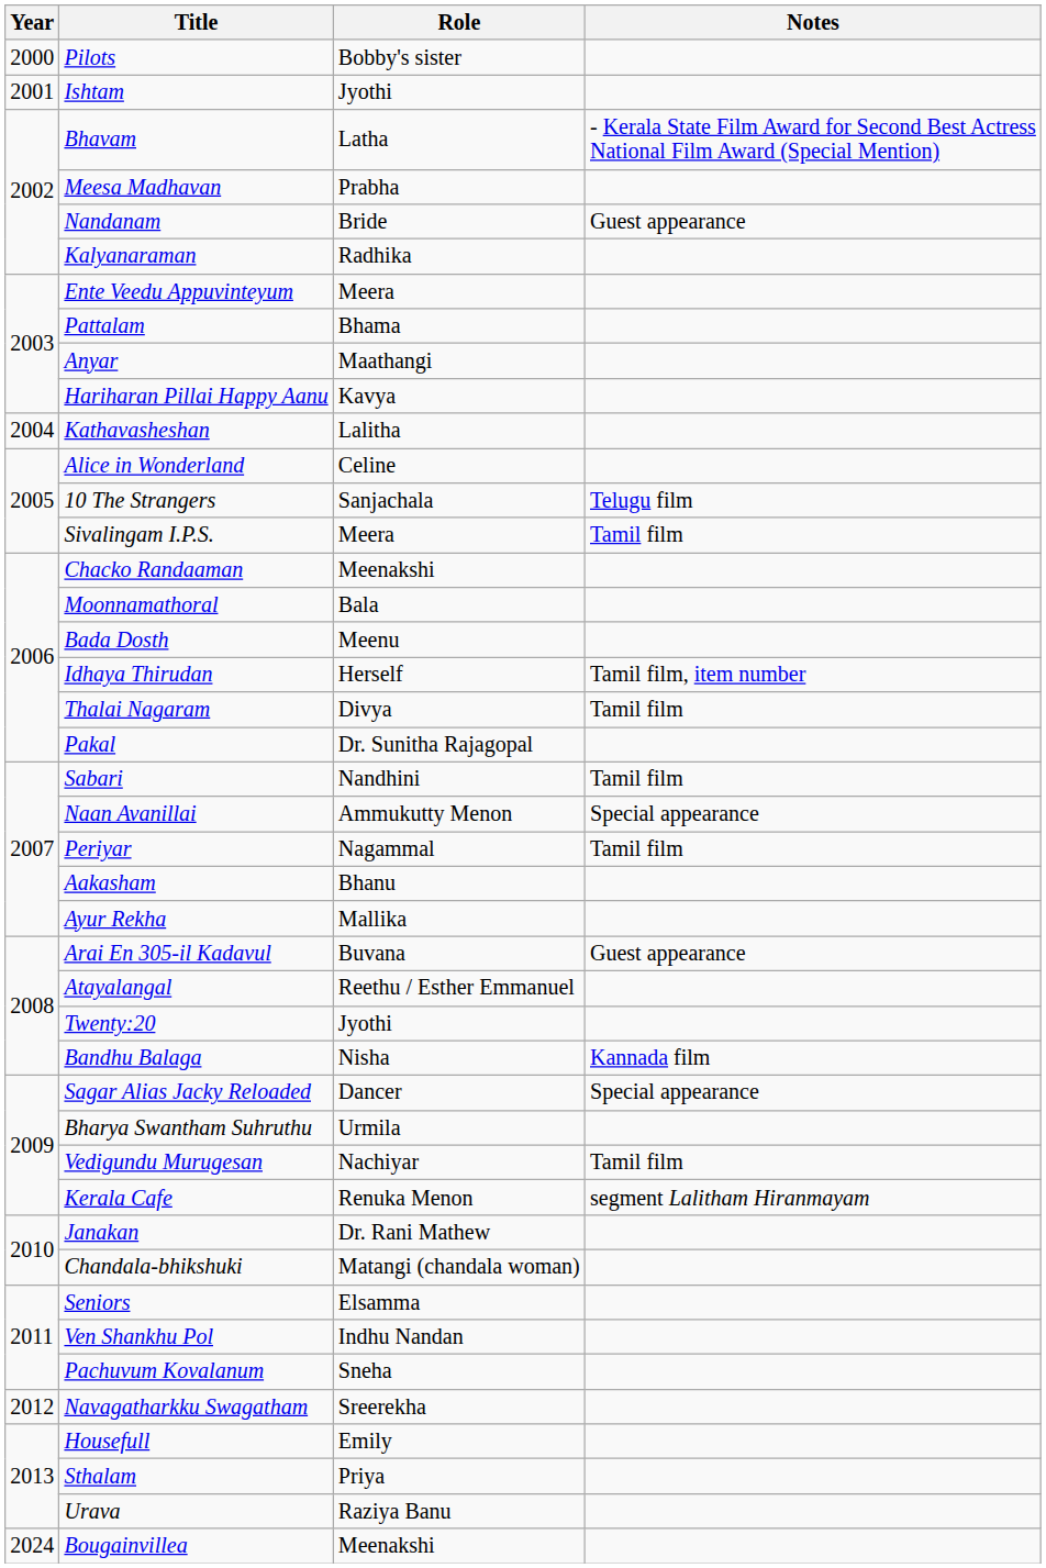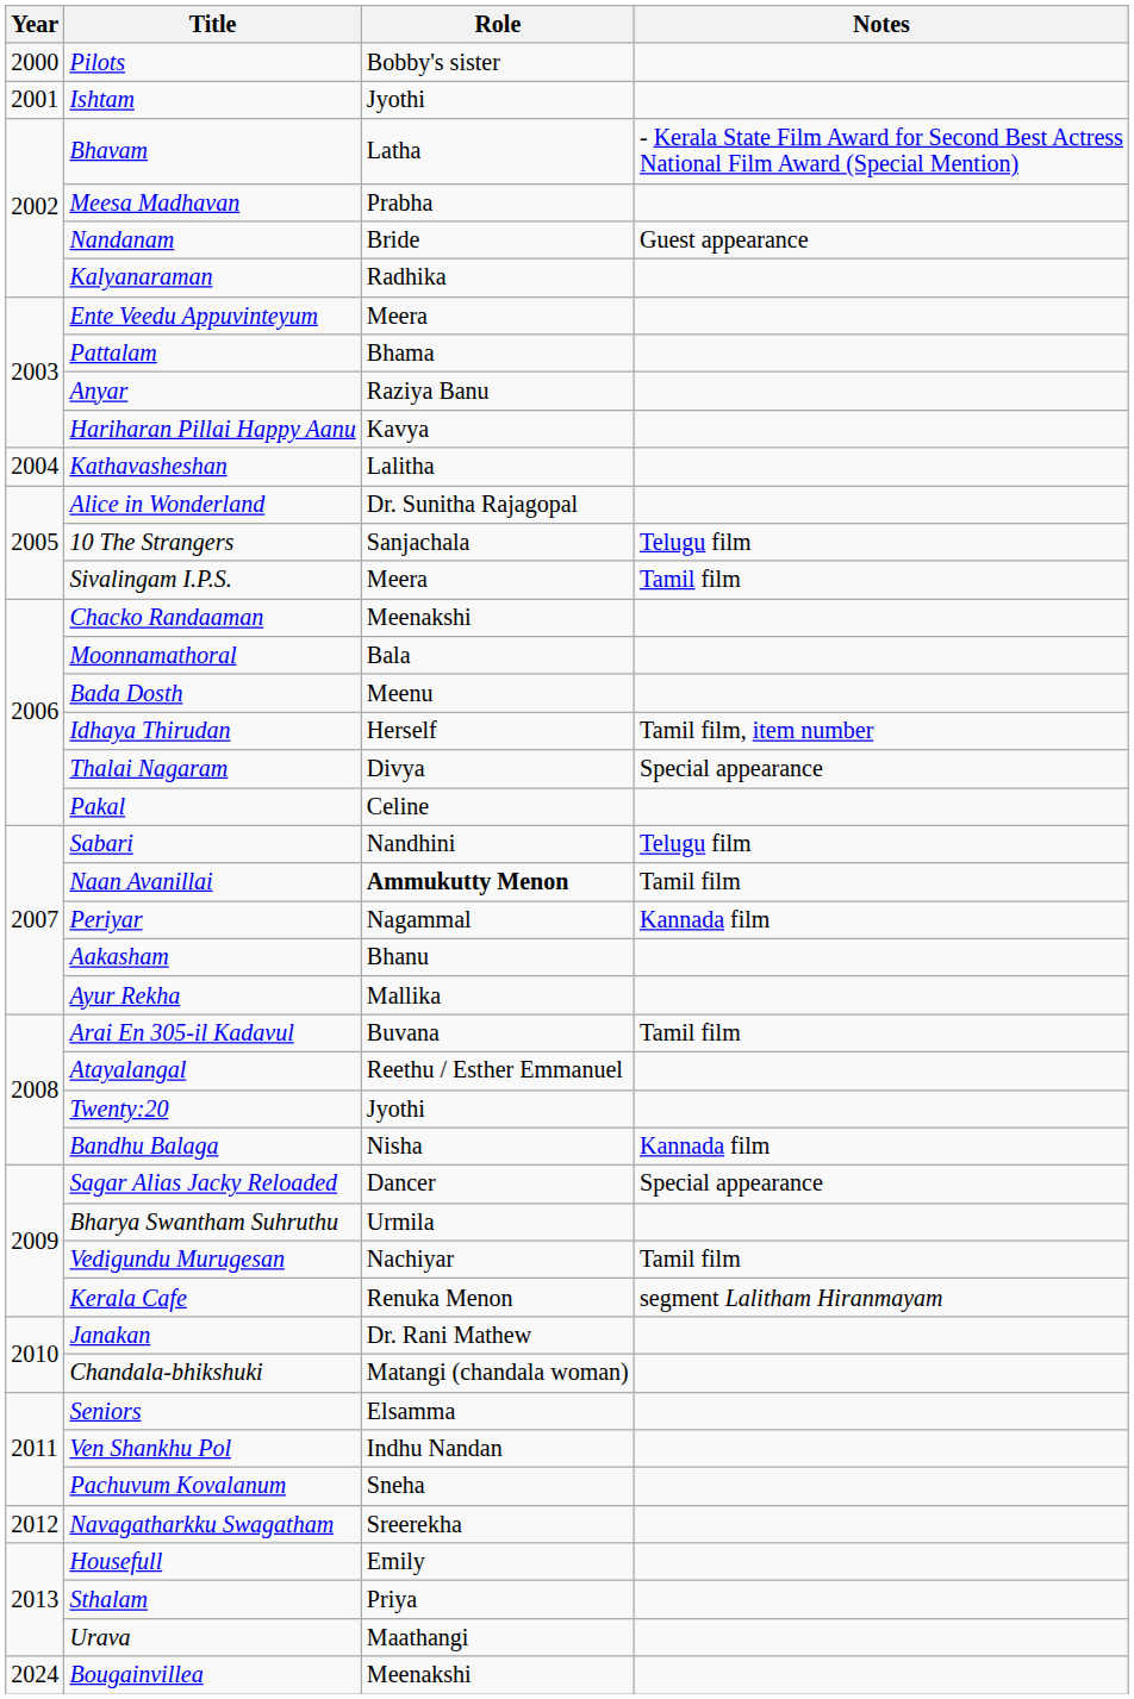Anyar | Role: Maathangi -> Raziya Banu
Alice in Wonderland | Role: Celine -> Dr. Sunitha Rajagopal
Thalai Nagaram | Notes: Tamil film -> Special appearance
Pakal | Role: Dr. Sunitha Rajagopal -> Celine
Sabari | Notes: Tamil film -> Telugu film
Naan Avanillai | Role: normal -> bold
Naan Avanillai | Notes: Special appearance -> Tamil film
Periyar | Notes: Tamil film -> Kannada film
Arai En 305-il Kadavul | Notes: Guest appearance -> Tamil film
Urava | Role: Raziya Banu -> Maathangi
